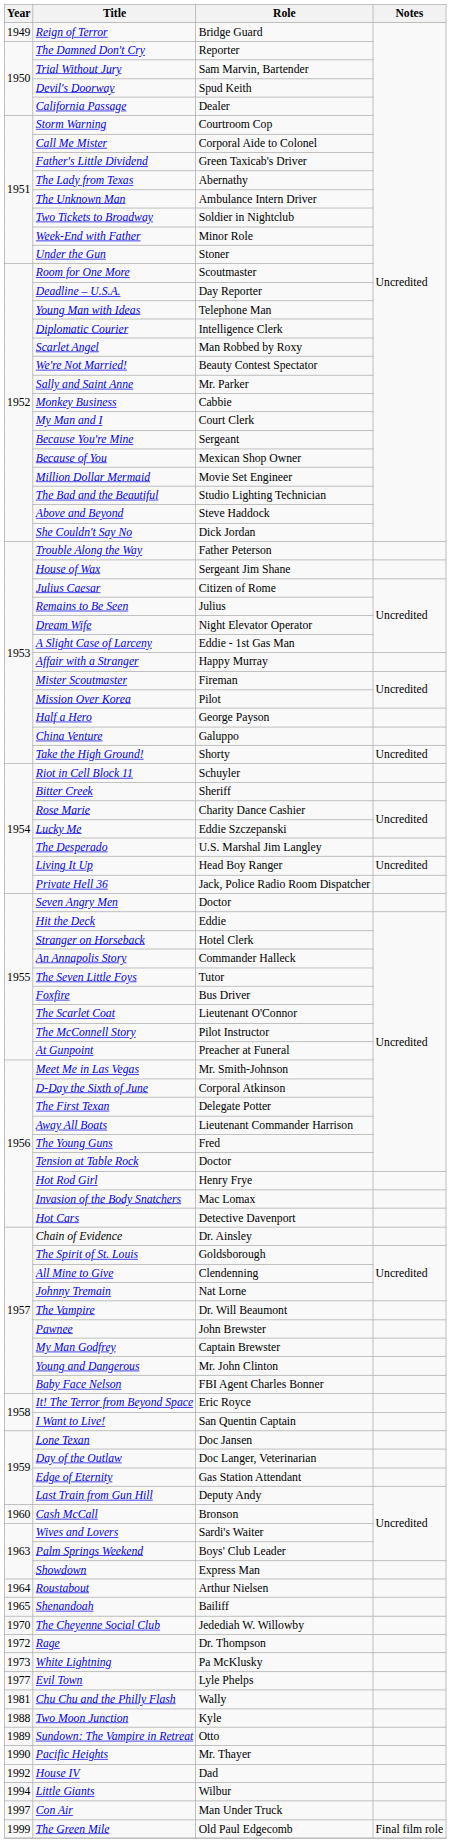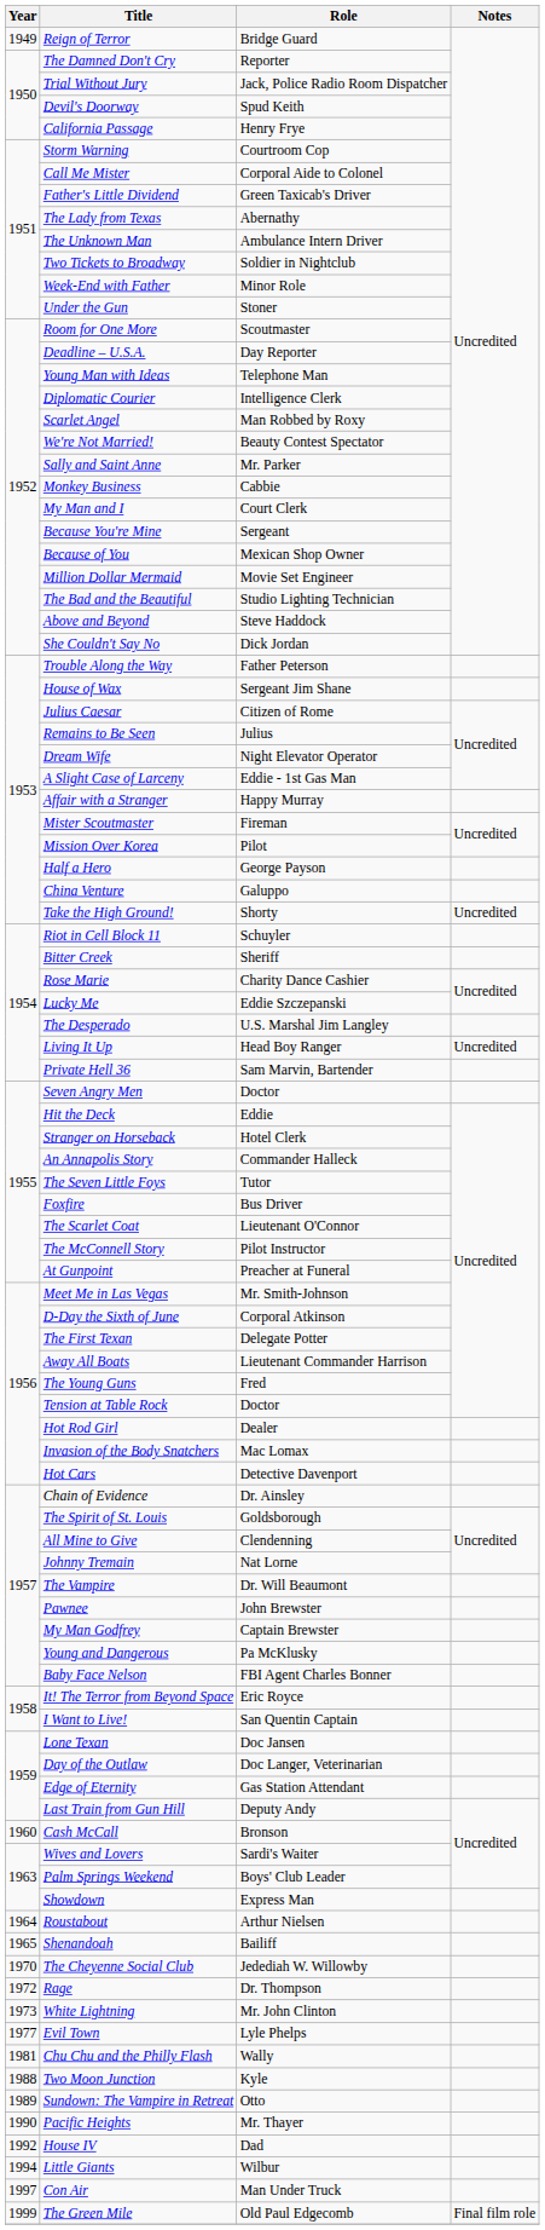Trial Without Jury | Role: Sam Marvin, Bartender -> Jack, Police Radio Room Dispatcher
California Passage | Role: Dealer -> Henry Frye
Private Hell 36 | Role: Jack, Police Radio Room Dispatcher -> Sam Marvin, Bartender
Hot Rod Girl | Role: Henry Frye -> Dealer
Young and Dangerous | Role: Mr. John Clinton -> Pa McKlusky
White Lightning | Role: Pa McKlusky -> Mr. John Clinton
